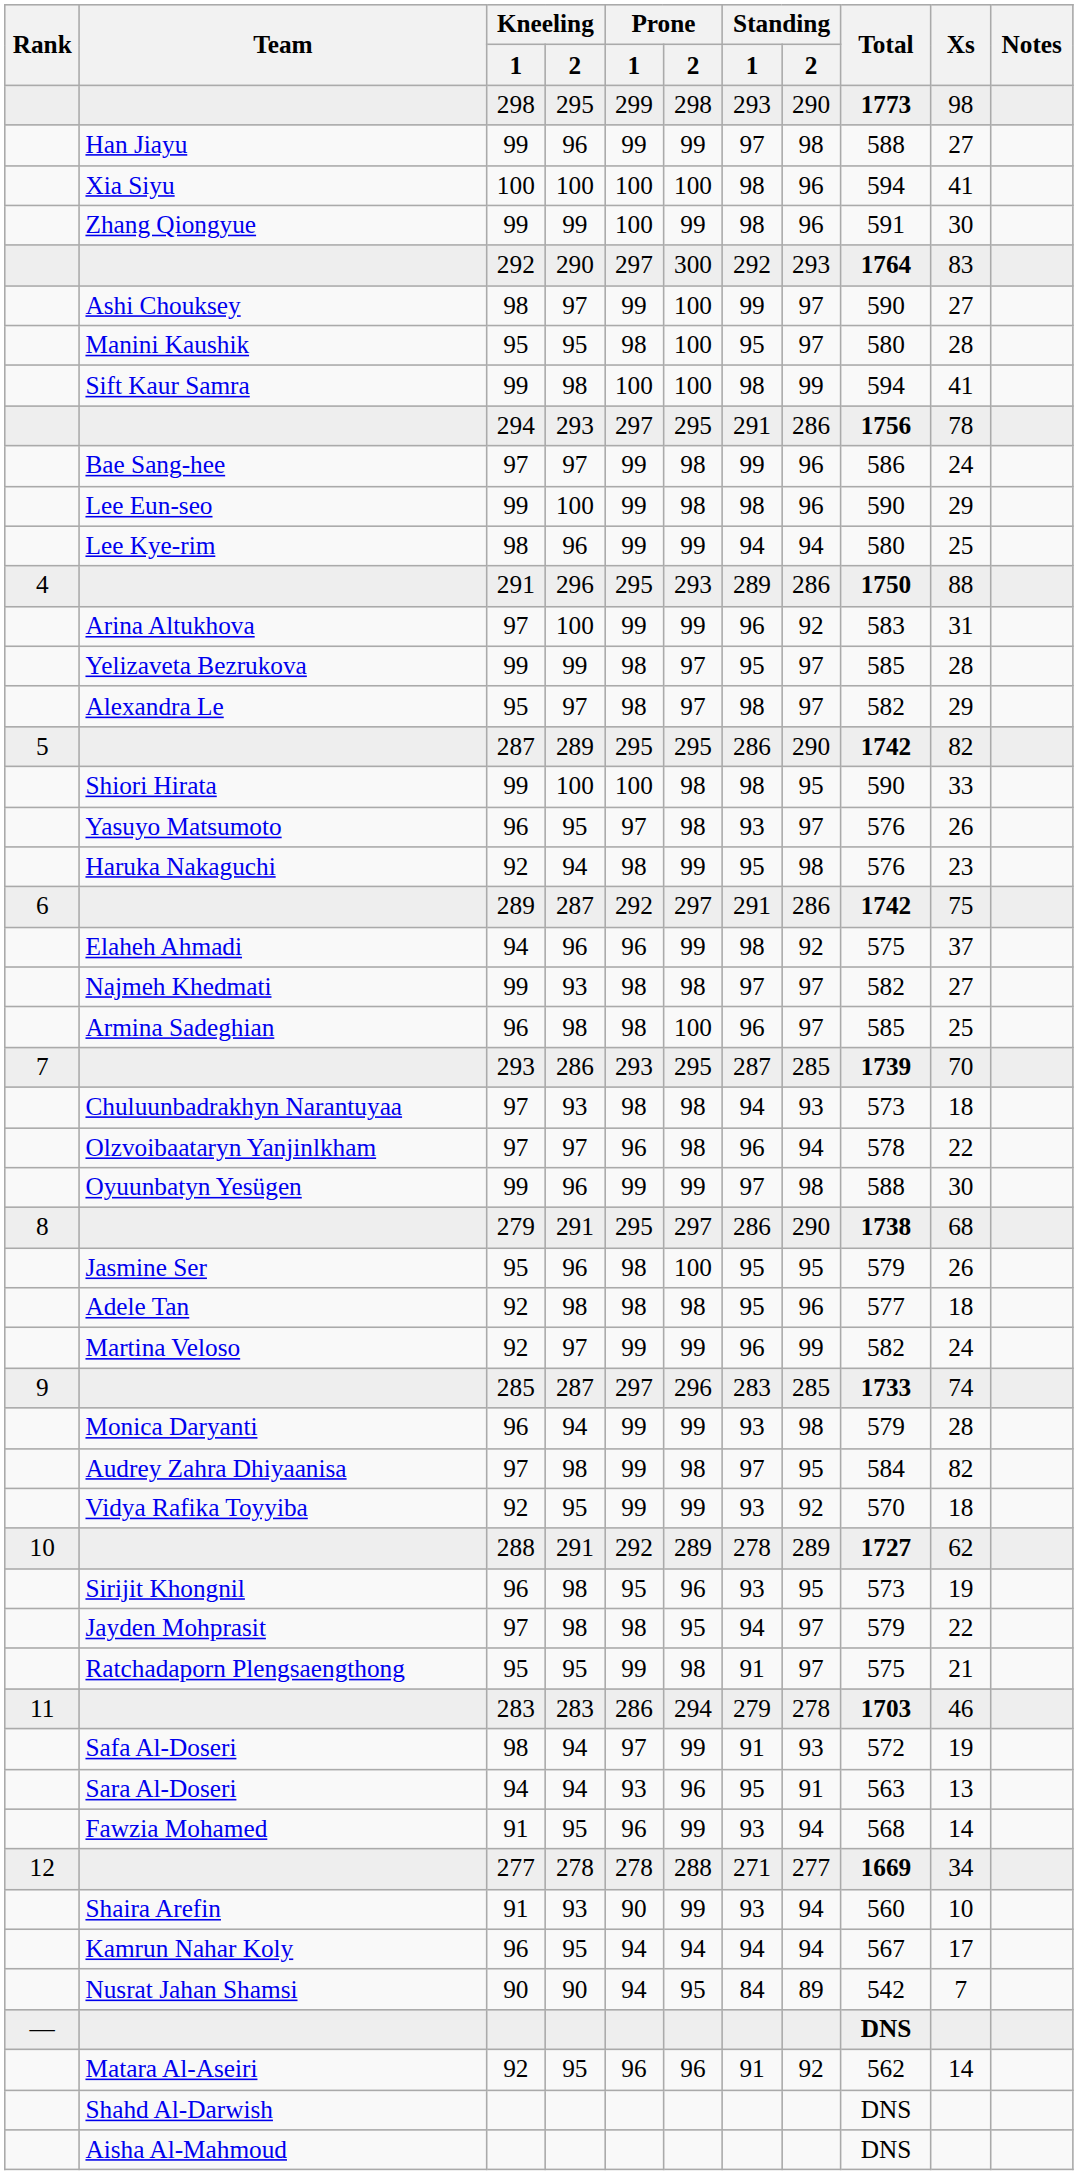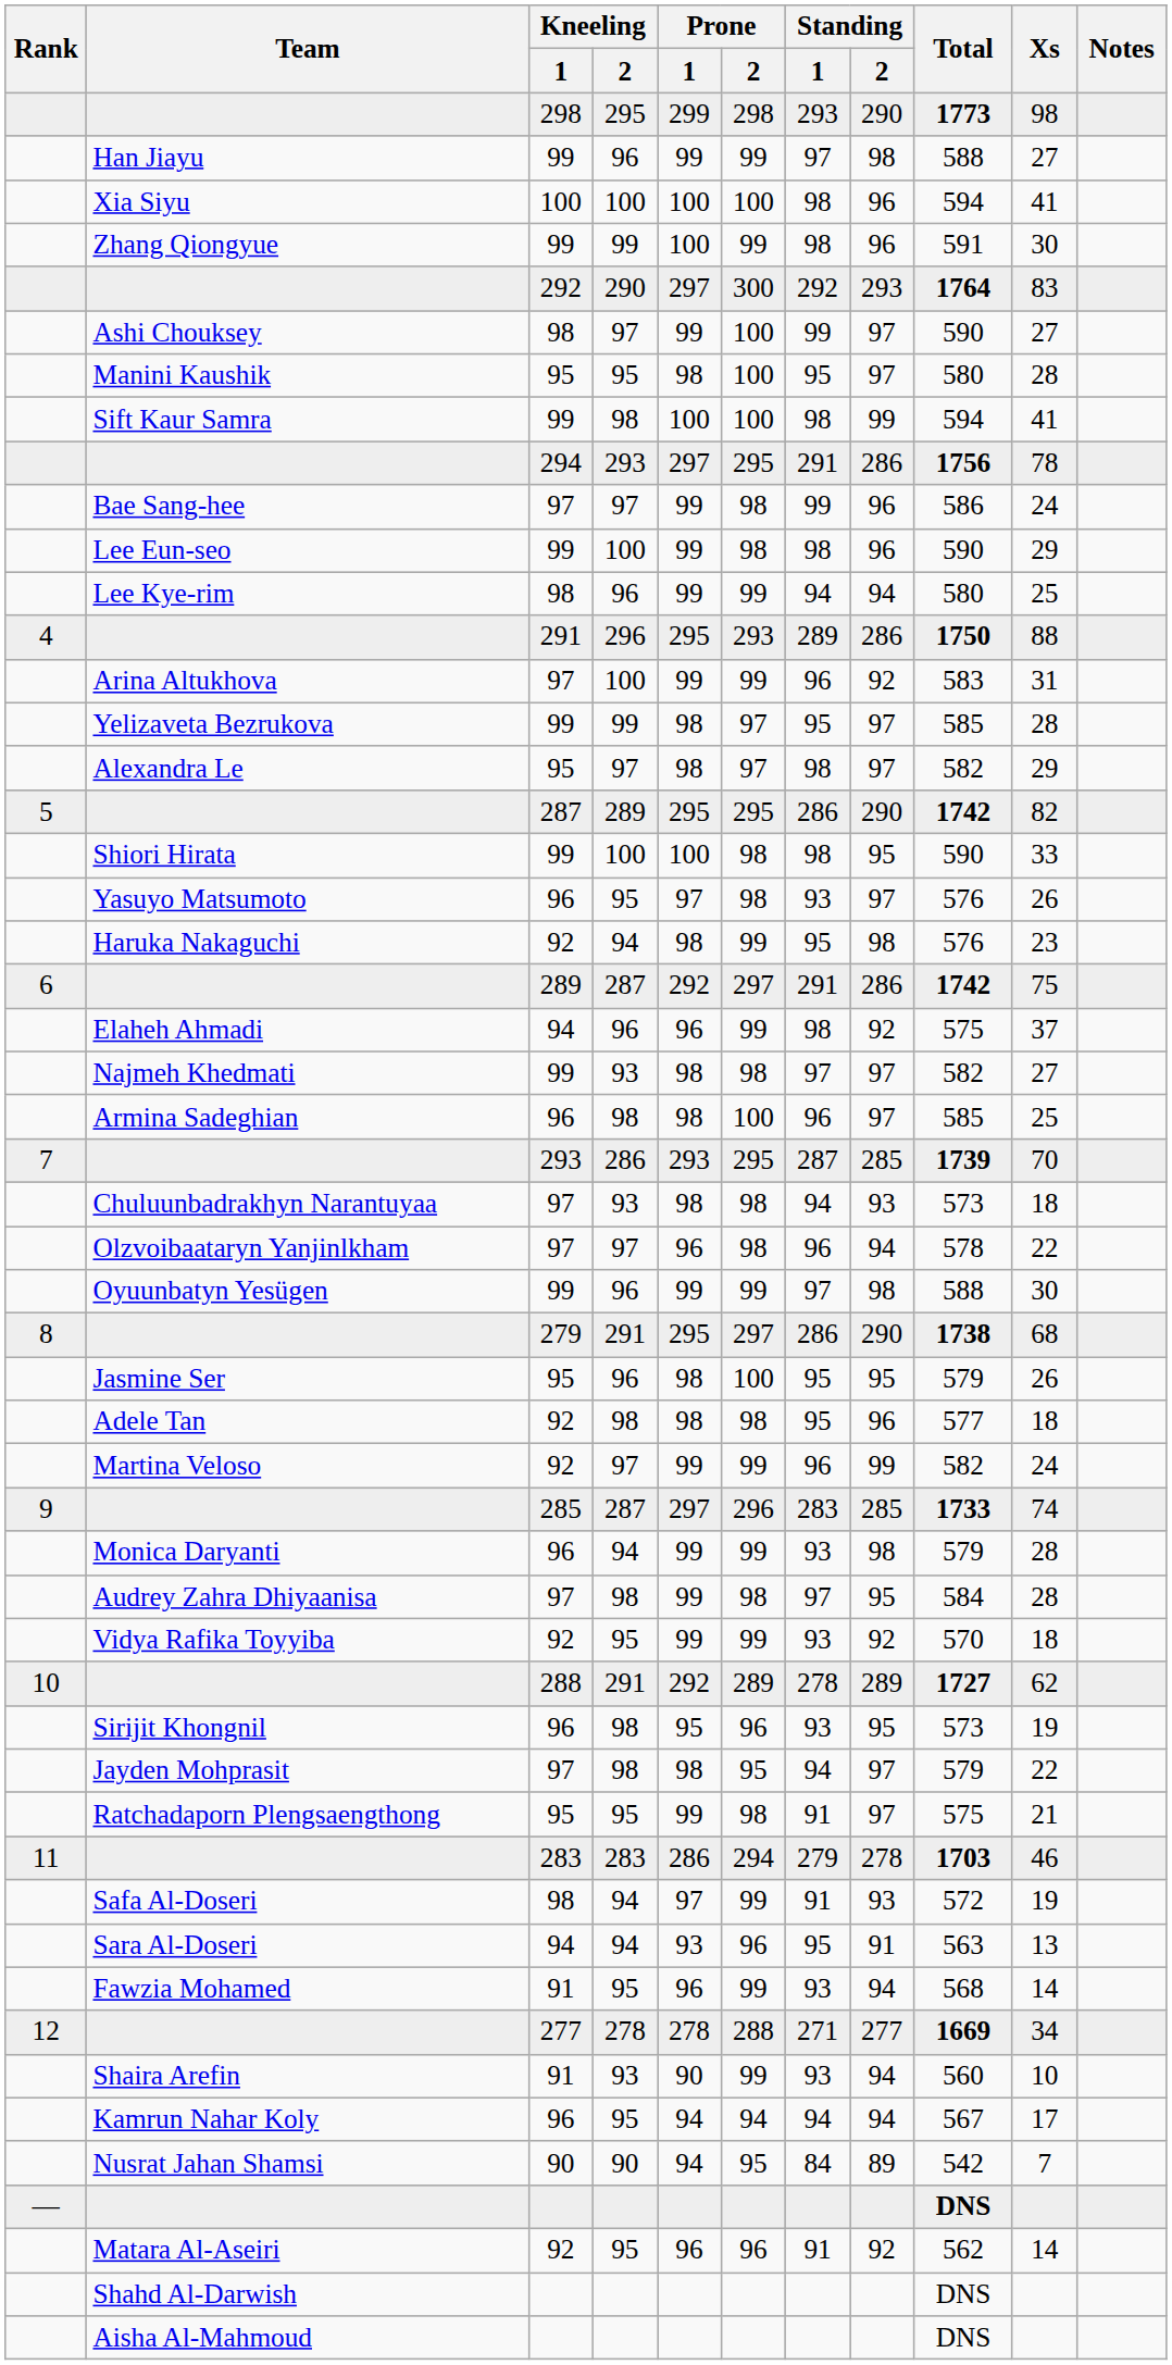Audrey Zahra Dhiyaanisa | Xs: 82 -> 28
